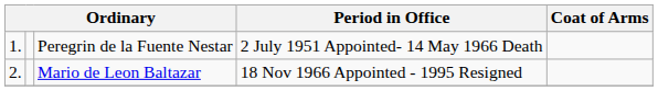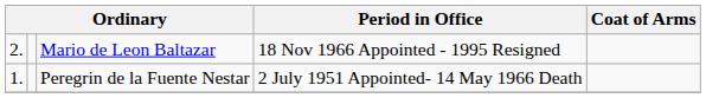rows swapped: Peregrin de la Fuente Nestar <-> Mario de Leon Baltazar
